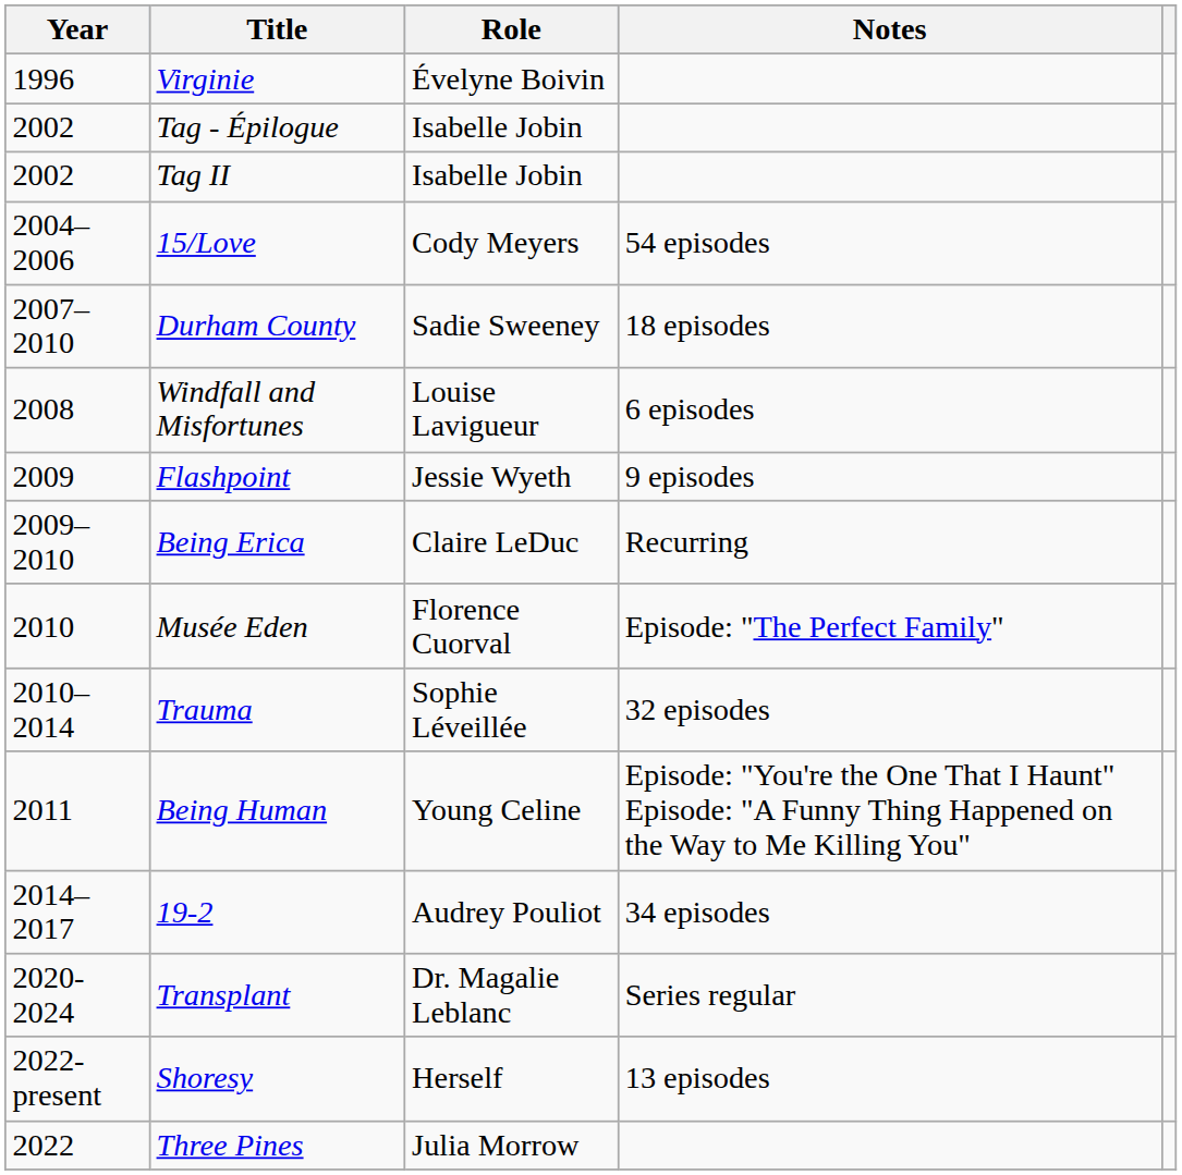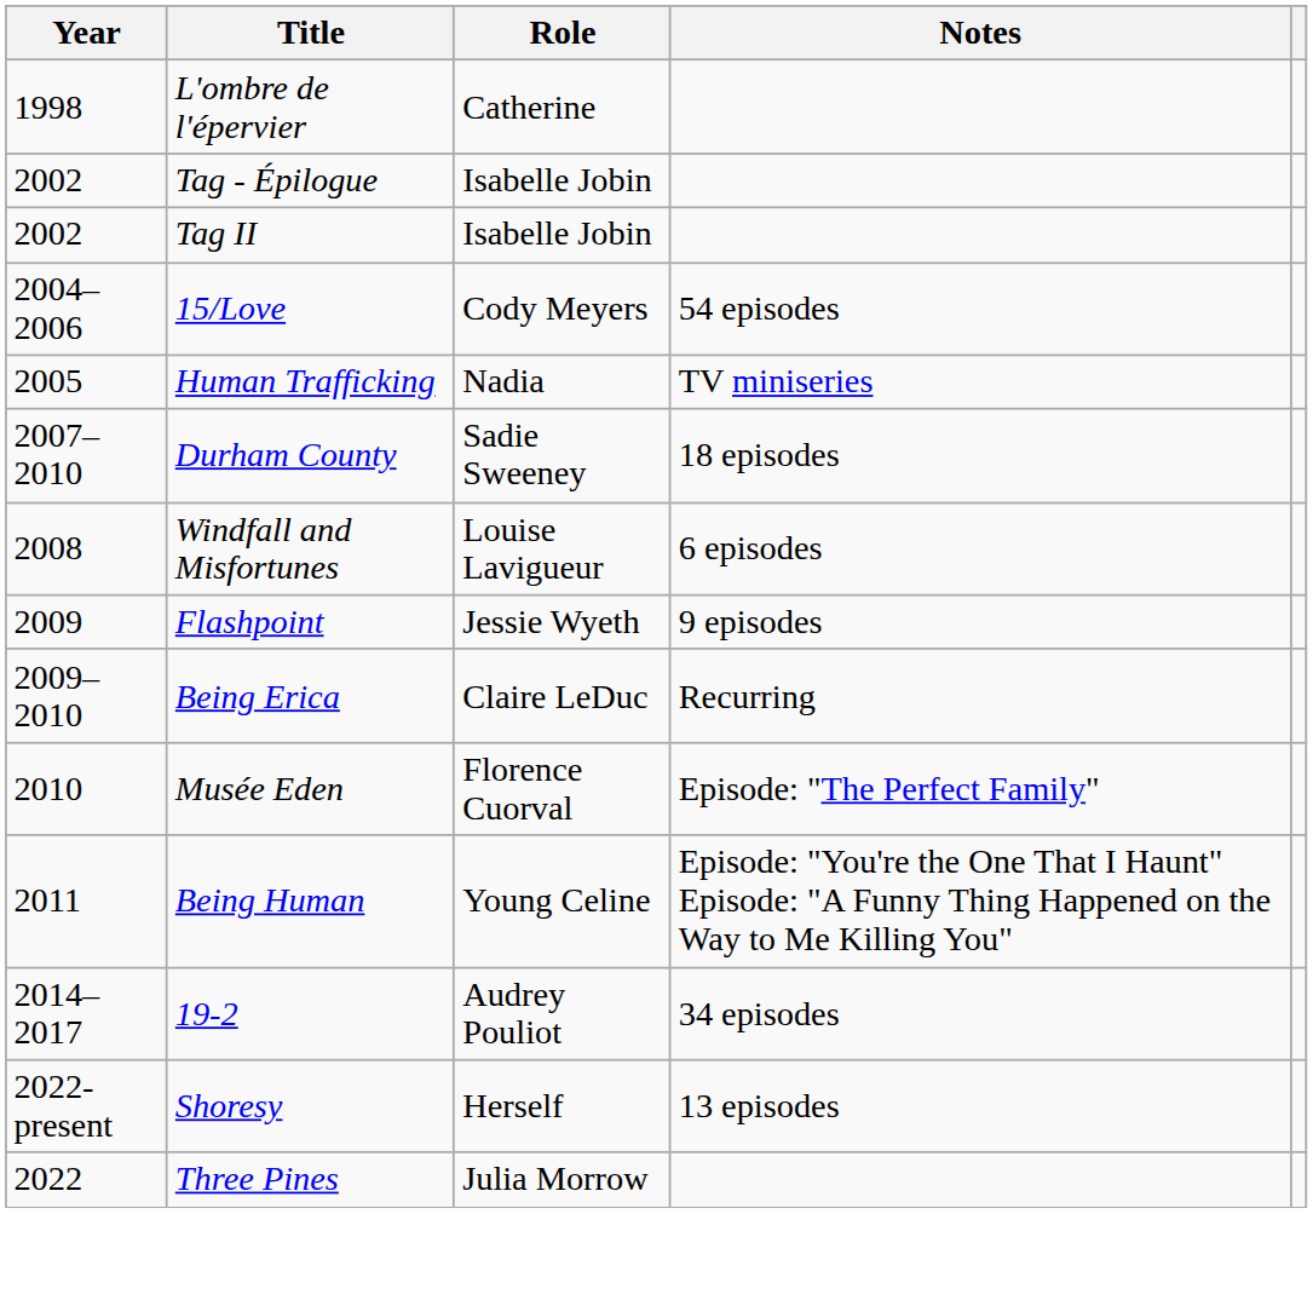- row: 1996 | Virginie | Évelyne Boivin
+ row: 1998 | L'ombre de l'épervier | Catherine
+ row: 2005 | Human Trafficking | Nadia | TV miniseries
- row: 2010–2014 | Trauma | Sophie Léveillée | 32 episodes
- row: 2020-2024 | Transplant | Dr. Magalie Leblanc | Series regular
